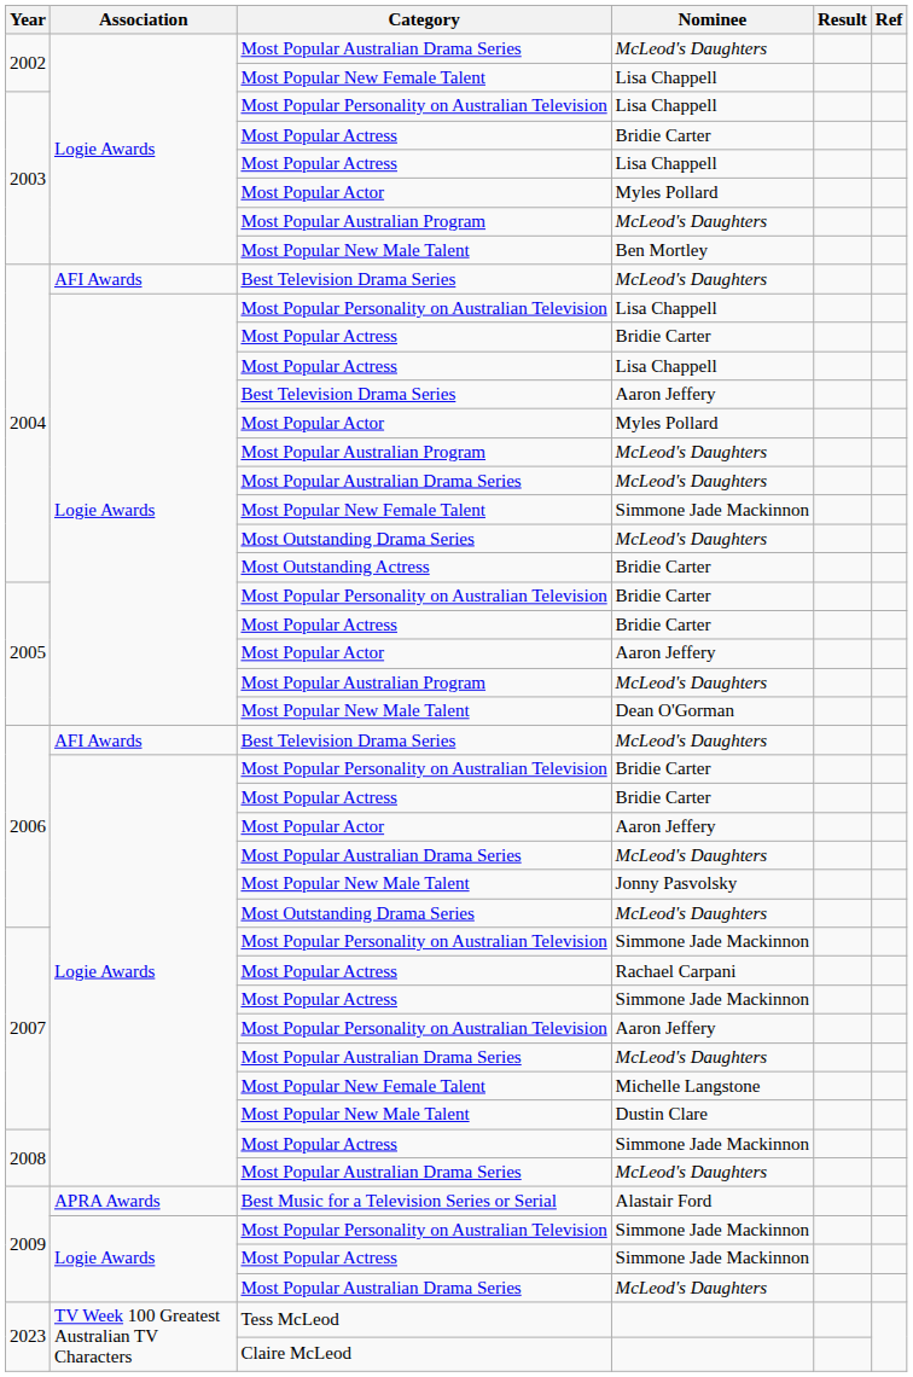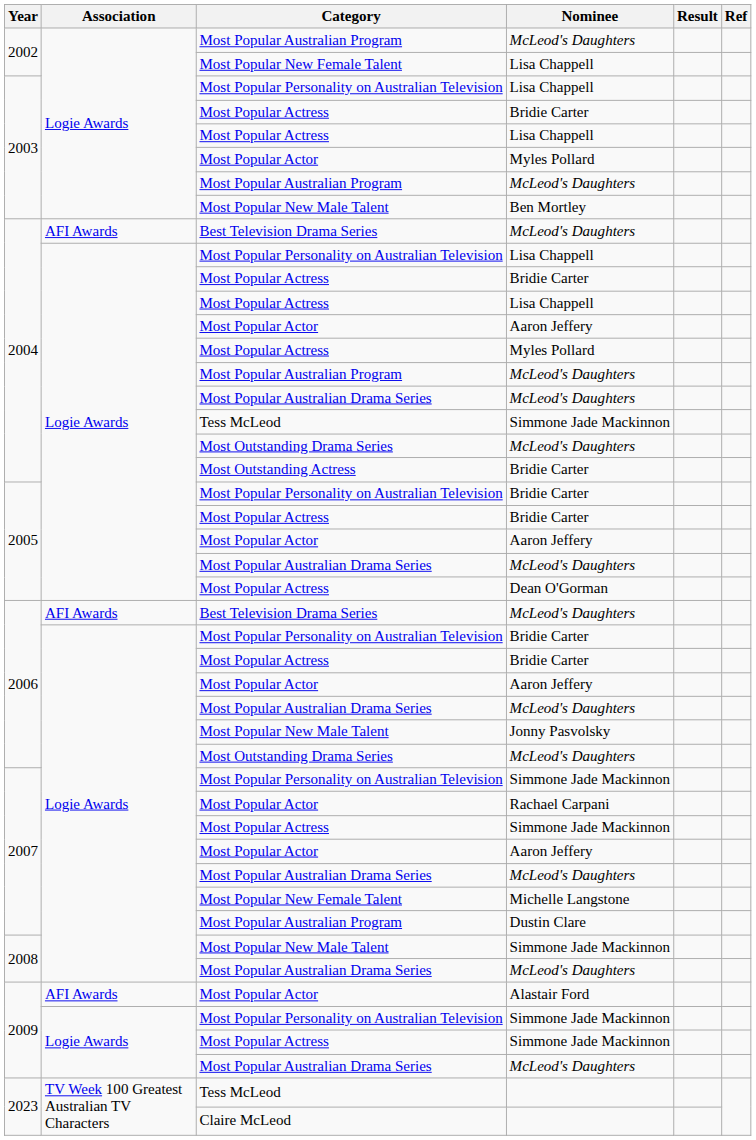2002 / McLeod's Daughters | Category: Most Popular Australian Drama Series -> Most Popular Australian Program
2004 / Aaron Jeffery | Category: Best Television Drama Series -> Most Popular Actor
2004 / Myles Pollard | Category: Most Popular Actor -> Most Popular Actress
2004 / Simmone Jade Mackinnon | Category: Most Popular New Female Talent -> Tess McLeod
2005 / McLeod's Daughters | Category: Most Popular Australian Program -> Most Popular Australian Drama Series
Dean O'Gorman | Category: Most Popular New Male Talent -> Most Popular Actress
Rachael Carpani | Category: Most Popular Actress -> Most Popular Actor
2007 / Aaron Jeffery | Category: Most Popular Personality on Australian Television -> Most Popular Actor
Dustin Clare | Category: Most Popular New Male Talent -> Most Popular Australian Program
2008 / Simmone Jade Mackinnon | Category: Most Popular Actress -> Most Popular New Male Talent
Alastair Ford | Association: APRA Awards -> AFI Awards
Alastair Ford | Category: Best Music for a Television Series or Serial -> Most Popular Actor
